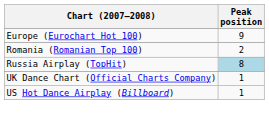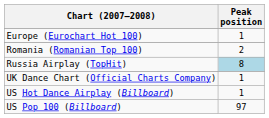Europe (Eurochart Hot 100) | Peak position: 9 -> 1
+ row: US Pop 100 (Billboard) | 97
